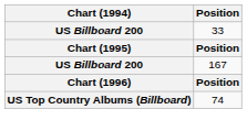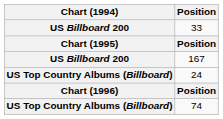+ row: US Top Country Albums (Billboard) | 24
